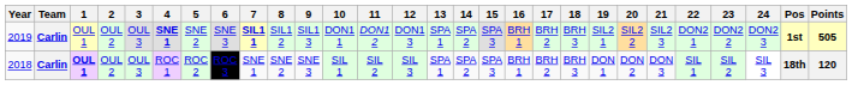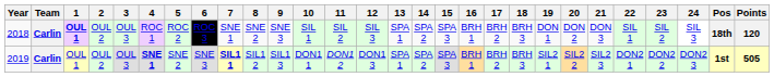rows swapped: 2018 <-> 2019
